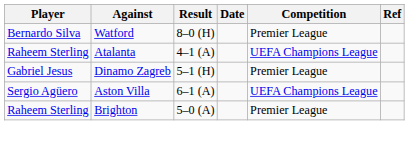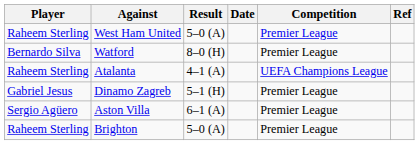+ row: Raheem Sterling | West Ham United | 5–0 (A) | Premier League
Aston Villa | Competition: UEFA Champions League -> Premier League
